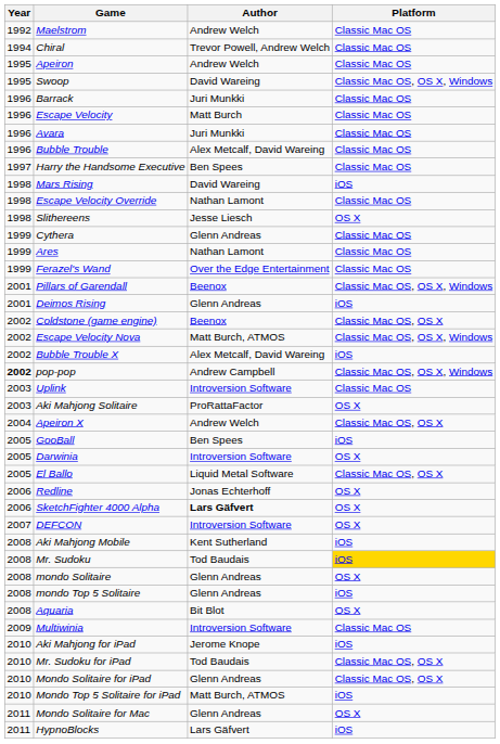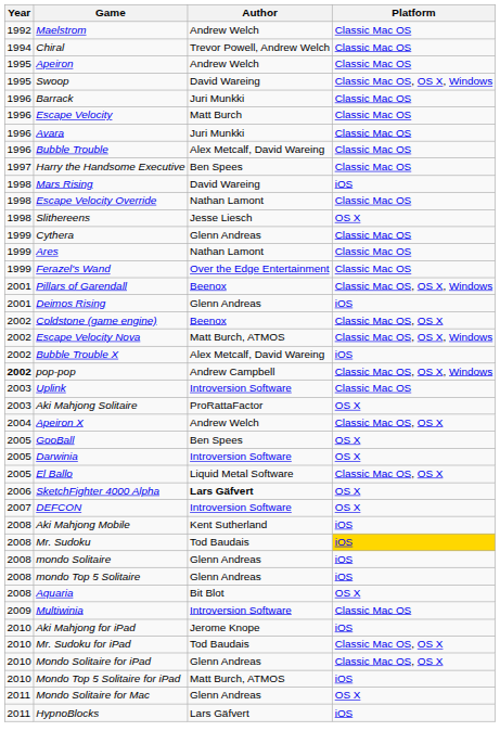GooBall | Platform: iOS -> OS X
- row: 2006 | Redline | Jonas Echterhoff | OS X
mondo Solitaire | Platform: OS X -> iOS
